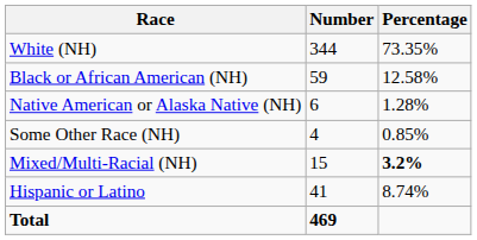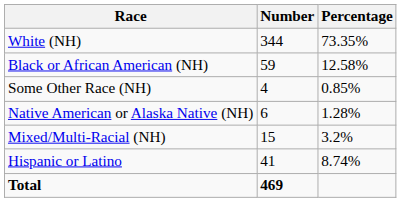rows swapped: Native American or Alaska Native (NH) <-> Some Other Race (NH)
Mixed/Multi-Racial (NH) | Percentage: bold -> normal
